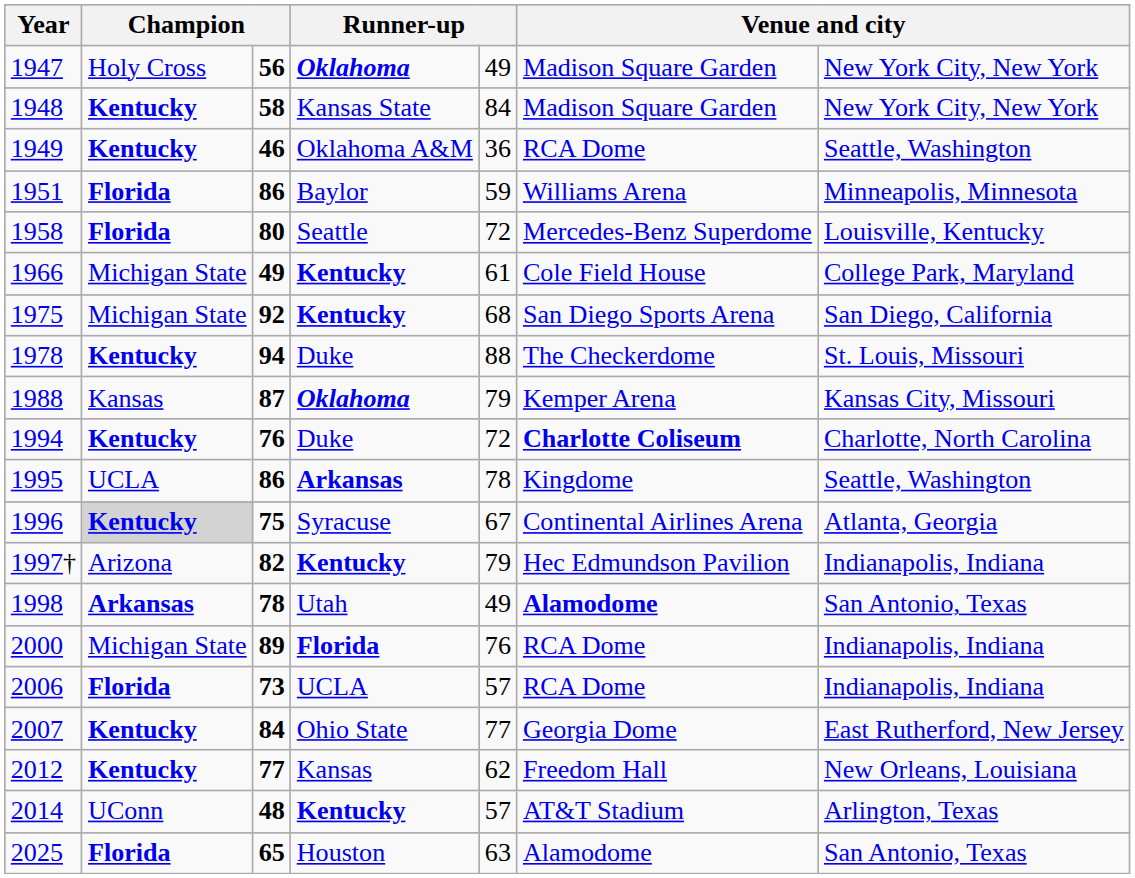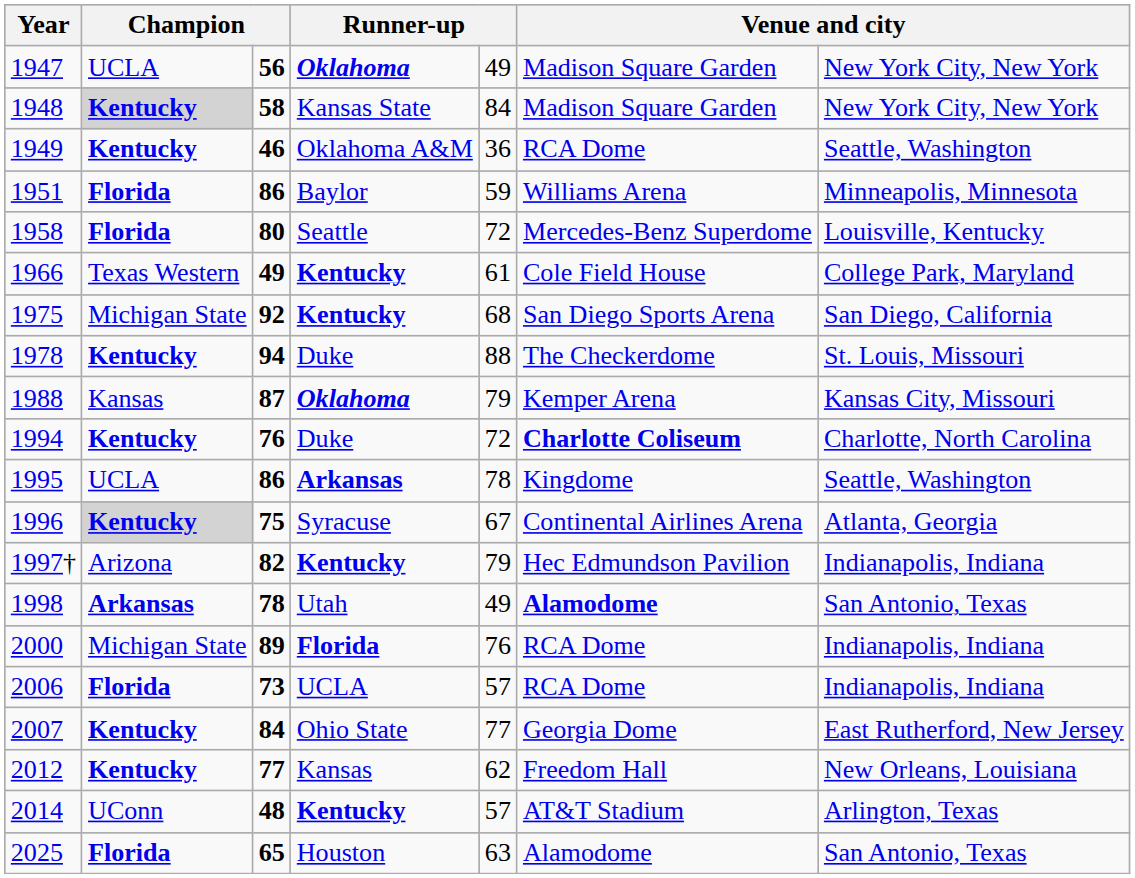1947 | column 2: Holy Cross -> UCLA
1948 | column 2: no background -> lightgrey background
1966 | column 2: Michigan State -> Texas Western
